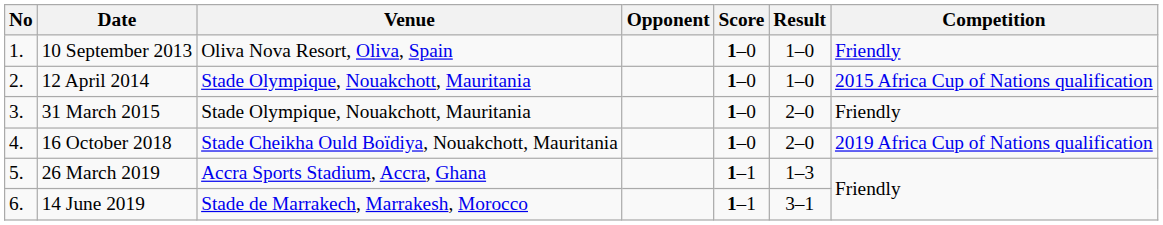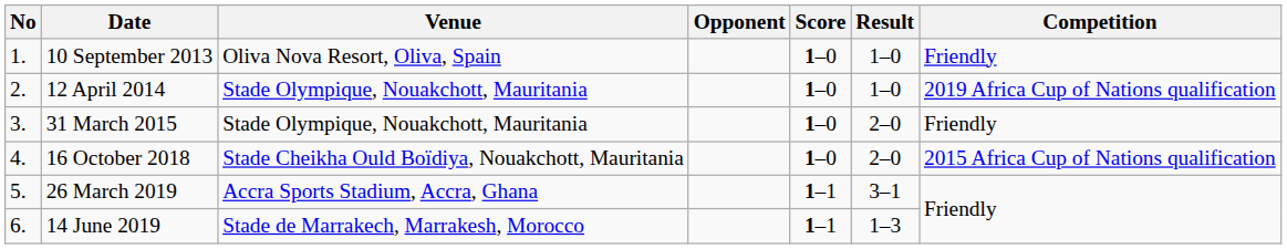12 April 2014 | Competition: 2015 Africa Cup of Nations qualification -> 2019 Africa Cup of Nations qualification
16 October 2018 | Competition: 2019 Africa Cup of Nations qualification -> 2015 Africa Cup of Nations qualification
26 March 2019 | Result: 1–3 -> 3–1
14 June 2019 | Result: 3–1 -> 1–3
